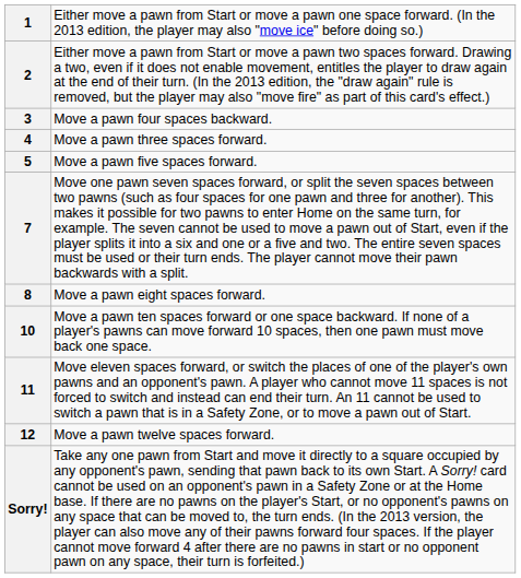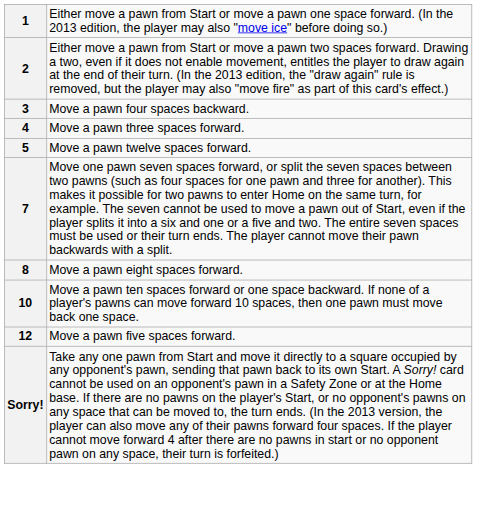5 | column 2: Move a pawn five spaces forward. -> Move a pawn twelve spaces forward.
- row: 11 | Move eleven spaces forward, or switch the places of one of the player's own pawns and an opponent's pawn. A player who cannot move 11 spaces is not forced to switch and instead can end their turn. An 11 cannot be used to switch a pawn that is in a Safety Zone, or to move a pawn out of Start.
12 | column 2: Move a pawn twelve spaces forward. -> Move a pawn five spaces forward.
